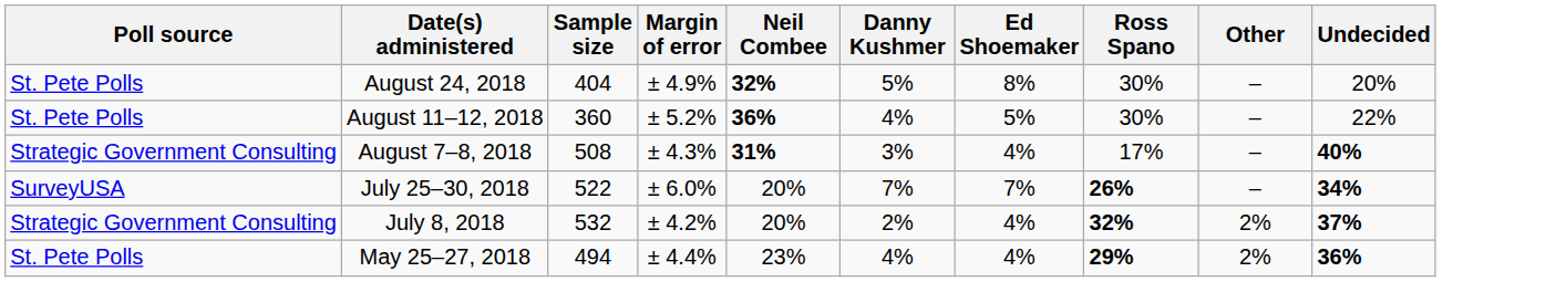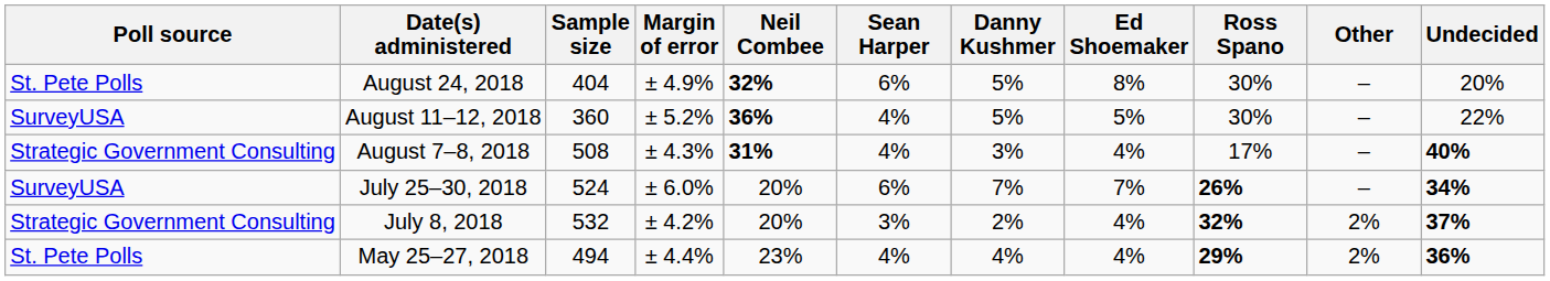+ column: Sean Harper | 6% | 4% | 4% | 6% | 3% | 4%
August 11–12, 2018 | Poll source: St. Pete Polls -> SurveyUSA
August 11–12, 2018 | Danny Kushmer: 4% -> 5%
July 25–30, 2018 | Sample size: 522 -> 524
